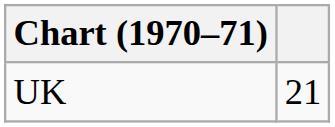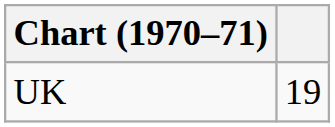UK | column 2: 21 -> 19
